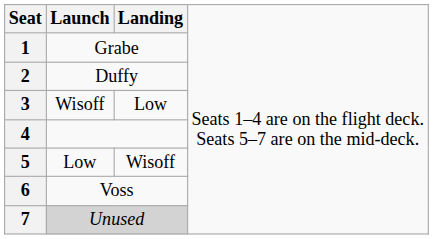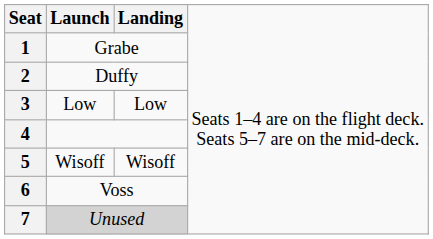3 | column 2: Wisoff -> Low
5 | column 2: Low -> Wisoff
